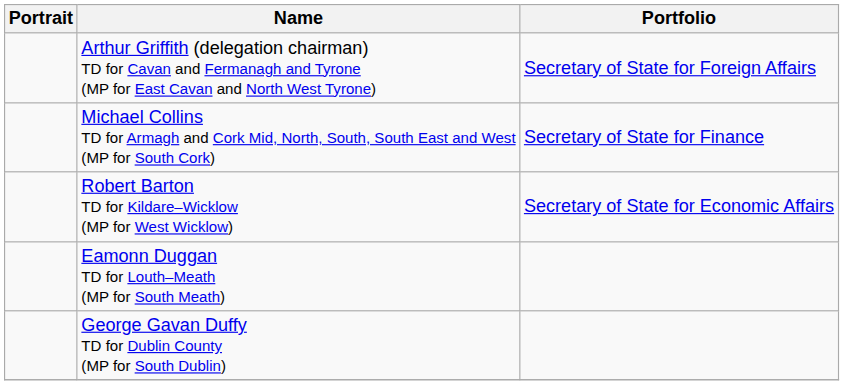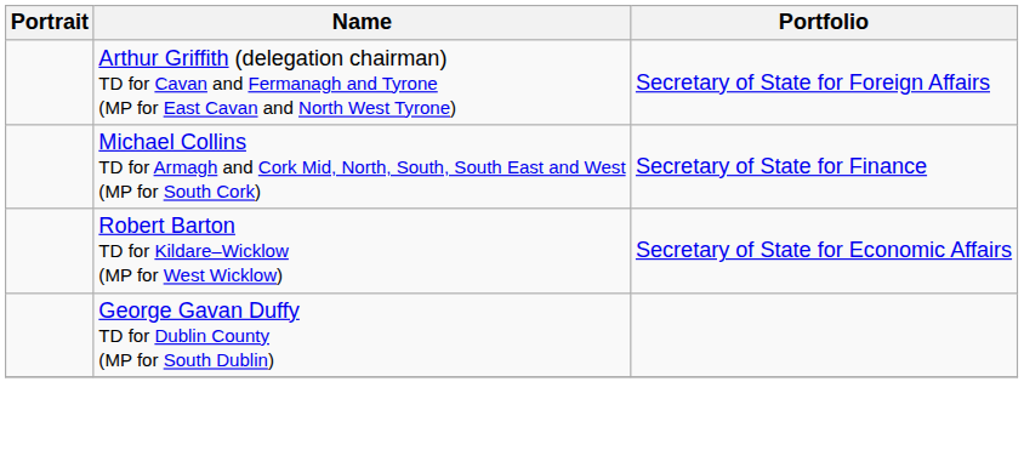- row: Eamonn Duggan TD for Louth–Meath (MP for South Meath)
